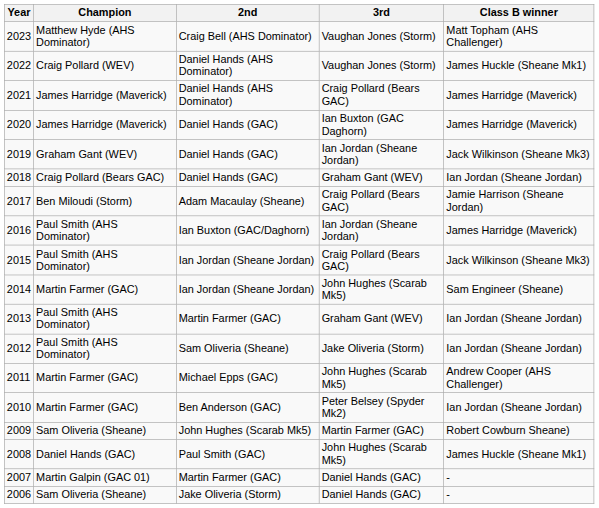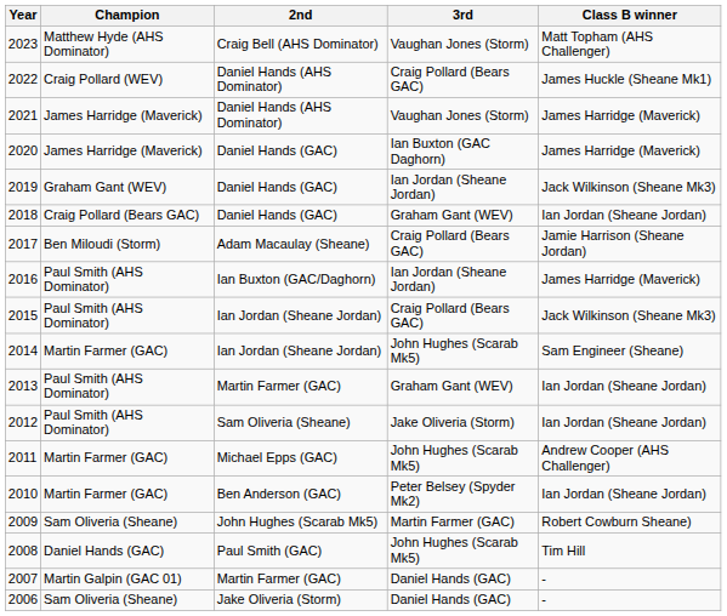2022 | 3rd: Vaughan Jones (Storm) -> Craig Pollard (Bears GAC)
2021 | 3rd: Craig Pollard (Bears GAC) -> Vaughan Jones (Storm)
2008 | Class B winner: James Huckle (Sheane Mk1) -> Tim Hill
